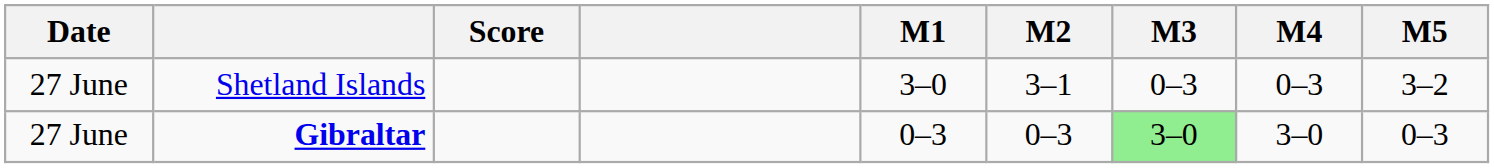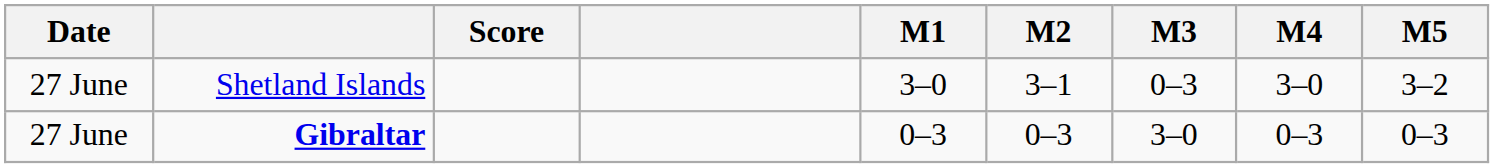Shetland Islands | M4: 0–3 -> 3–0
Gibraltar | M3: lightgreen background -> no background
Gibraltar | M4: 3–0 -> 0–3
